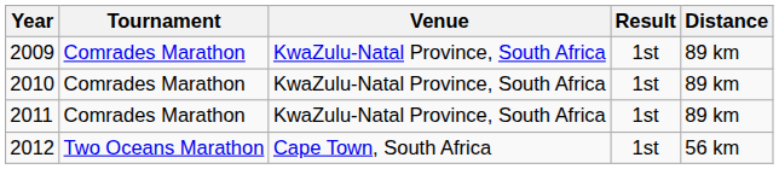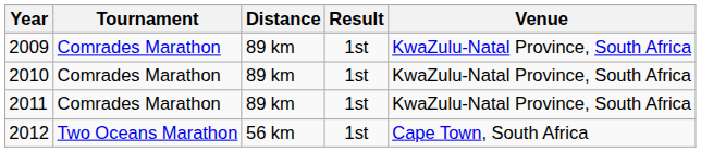columns swapped: Venue <-> Distance
